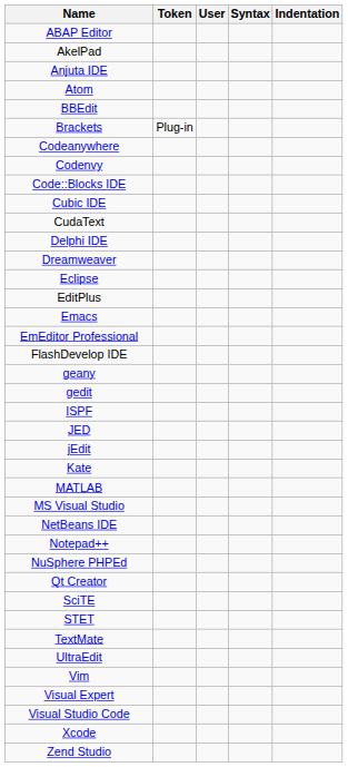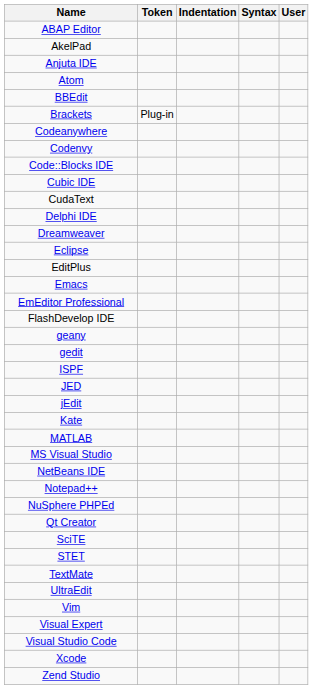columns swapped: Indentation <-> User
